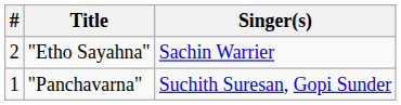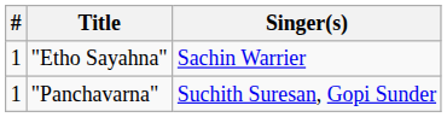"Etho Sayahna" | #: 2 -> 1
